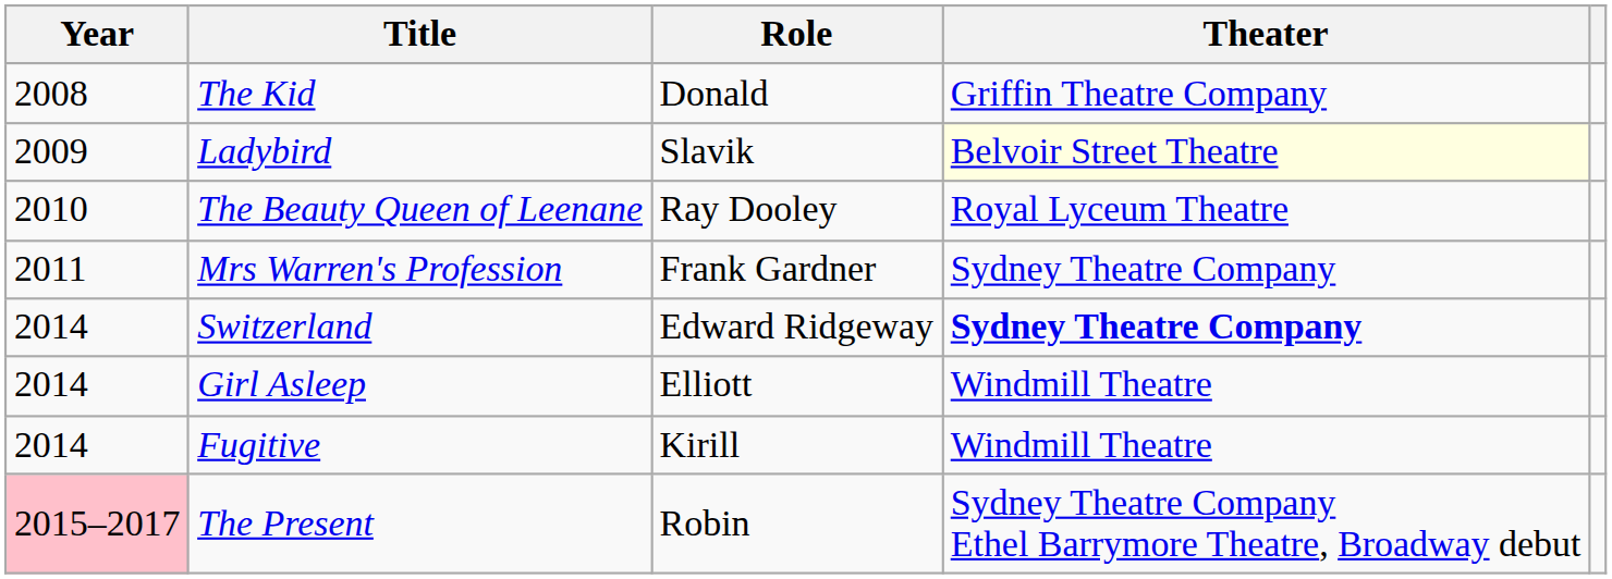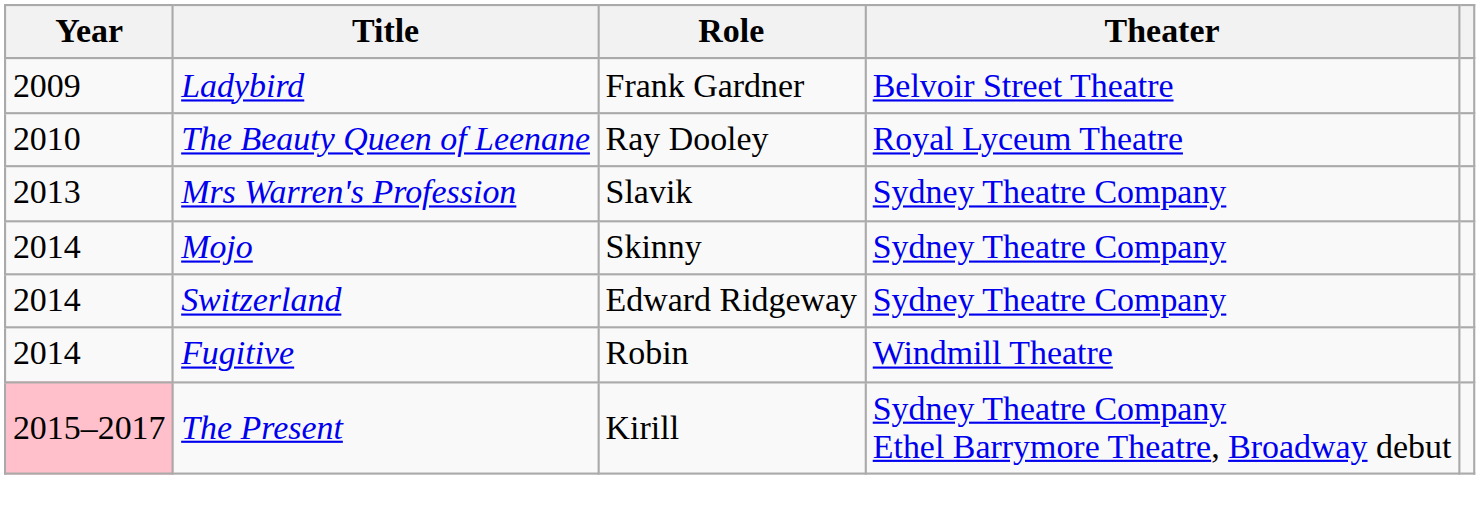- row: 2008 | The Kid | Donald | Griffin Theatre Company
Ladybird | Role: Slavik -> Frank Gardner
Ladybird | Theater: lightyellow background -> no background
Mrs Warren's Profession | Year: 2011 -> 2013
Mrs Warren's Profession | Role: Frank Gardner -> Slavik
+ row: 2014 | Mojo | Skinny | Sydney Theatre Company
Switzerland | Theater: bold -> normal
- row: 2014 | Girl Asleep | Elliott | Windmill Theatre
Fugitive | Role: Kirill -> Robin
The Present | Role: Robin -> Kirill
